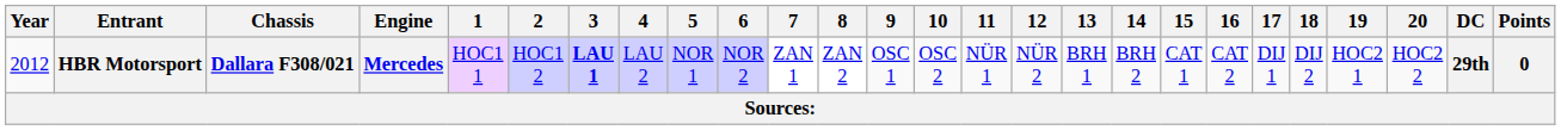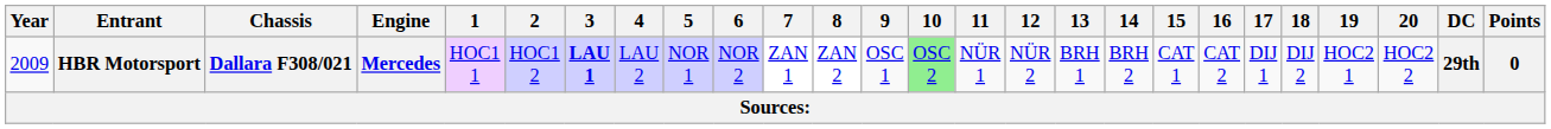HBR Motorsport | Year: 2012 -> 2009
HBR Motorsport | 10: no background -> lightgreen background
